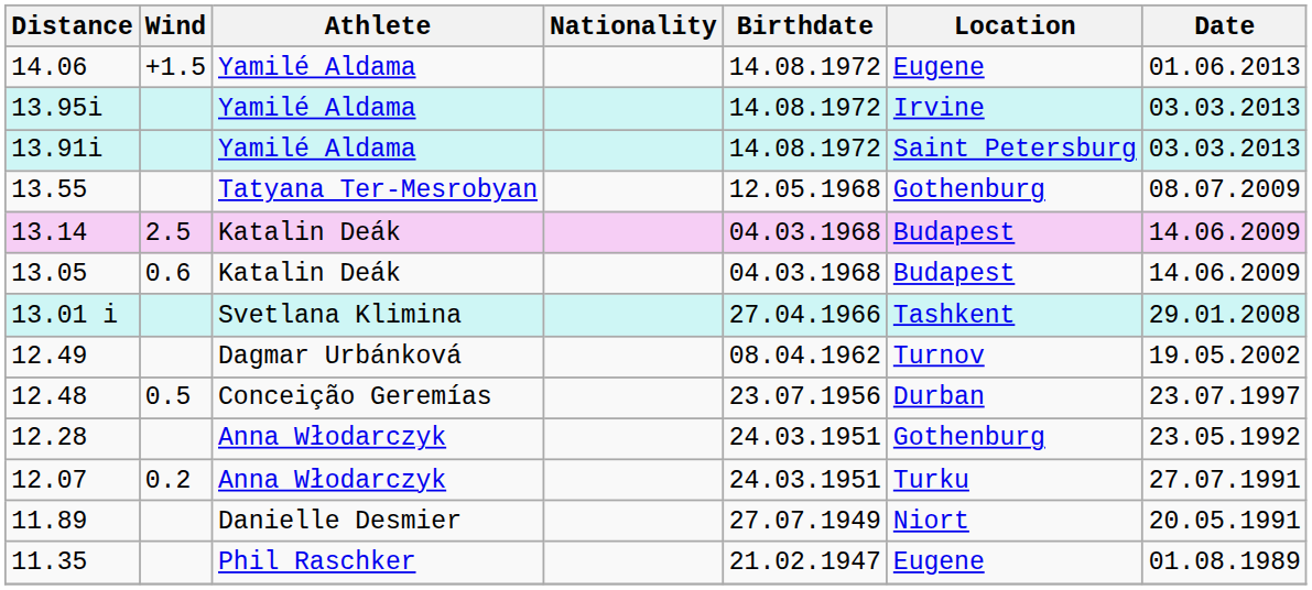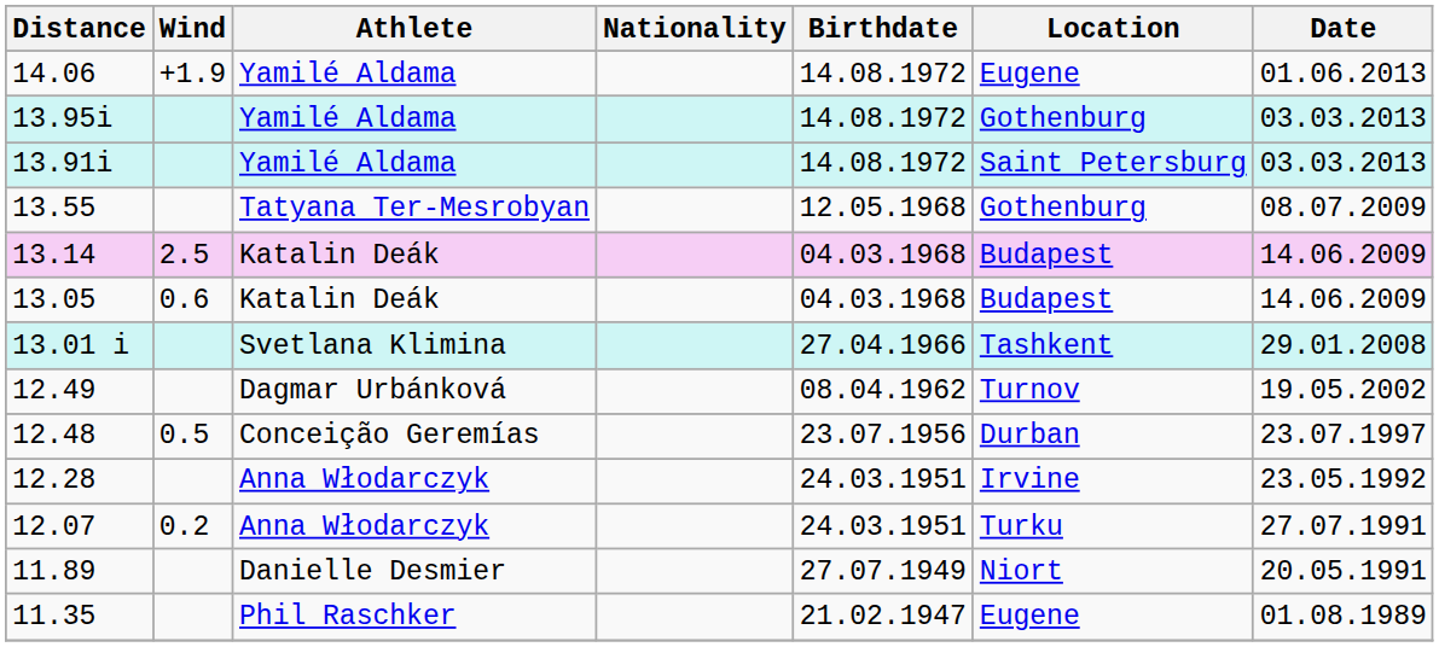14.06 | Wind: +1.5 -> +1.9
13.95i | Location: Irvine -> Gothenburg
12.28 | Location: Gothenburg -> Irvine
